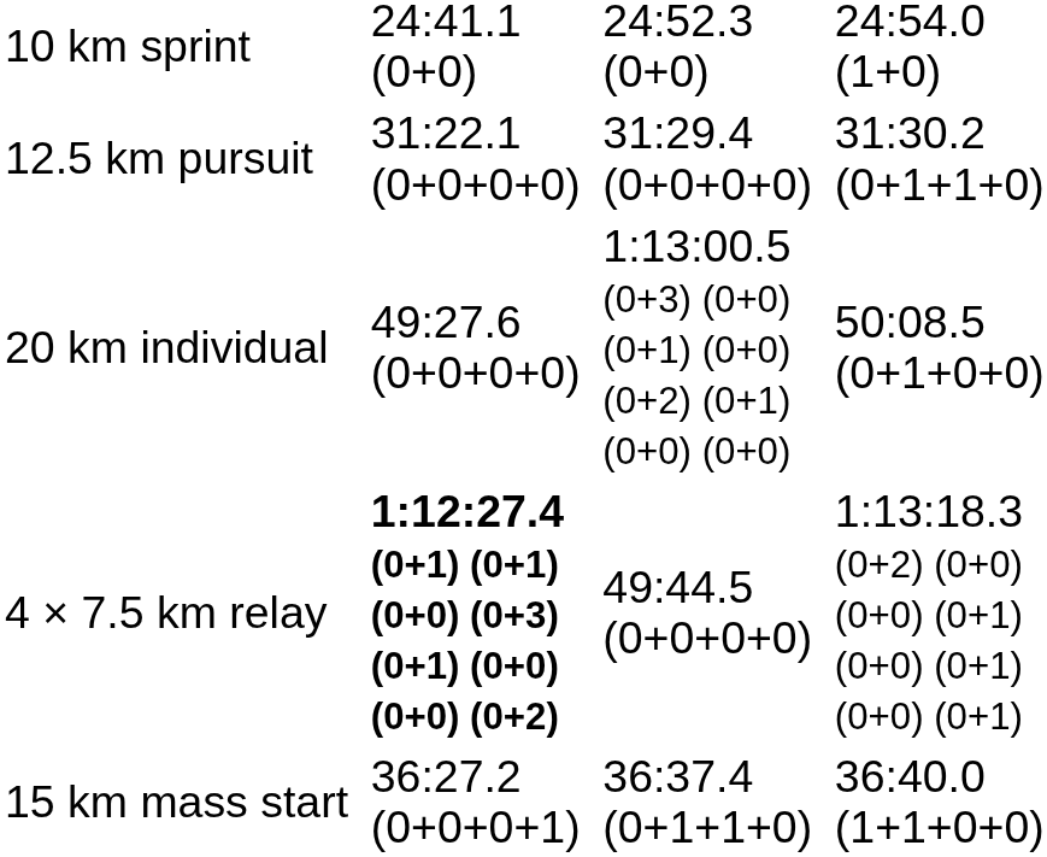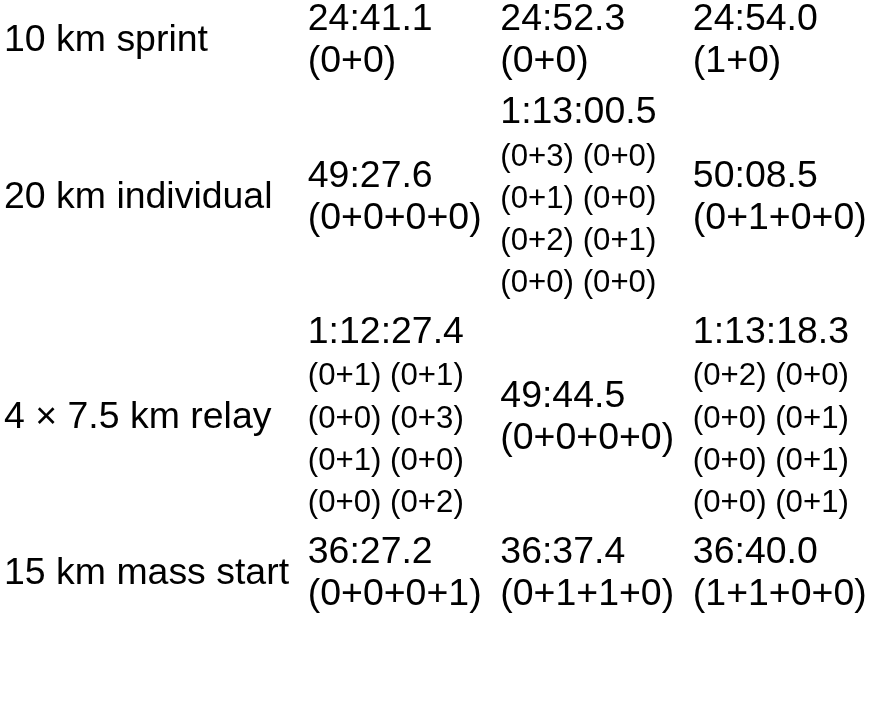- row: 12.5 km pursuit | 31:22.1 (0+0+0+0) | 31:29.4 (0+0+0+0) | 31:30.2 (0+1+1+0)
4 × 7.5 km relay | column 3: bold -> normal
